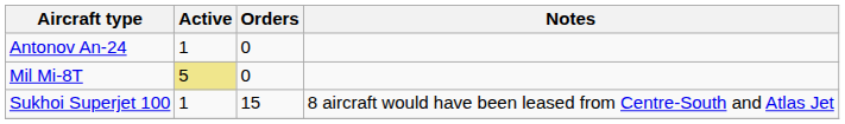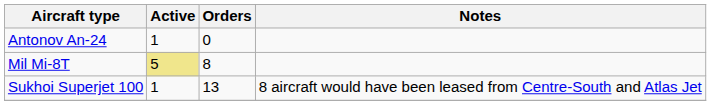Mil Mi-8T | Orders: 0 -> 8
Sukhoi Superjet 100 | Orders: 15 -> 13
